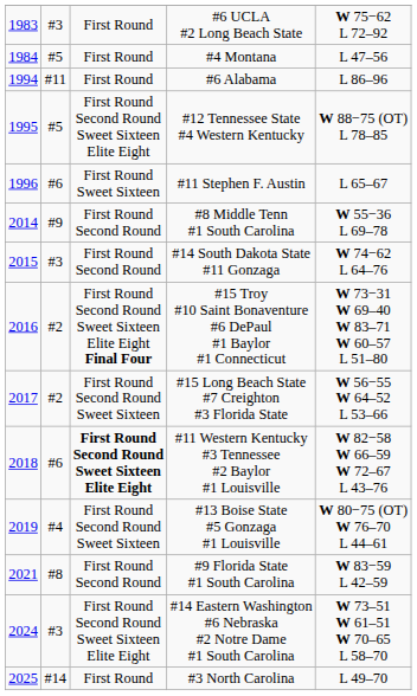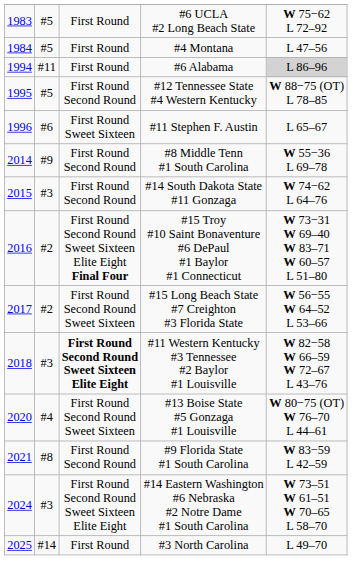#6 UCLA #2 Long Beach State | column 2: #3 -> #5
#6 Alabama | column 5: no background -> lightgrey background
#12 Tennessee State #4 Western Kentucky | column 3: First Round Second Round Sweet Sixteen Elite Eight -> First Round Second Round
#11 Western Kentucky #3 Tennessee #2 Baylor #1 Louisville | column 2: #6 -> #3
#13 Boise State #5 Gonzaga #1 Louisville | column 1: 2019 -> 2020
